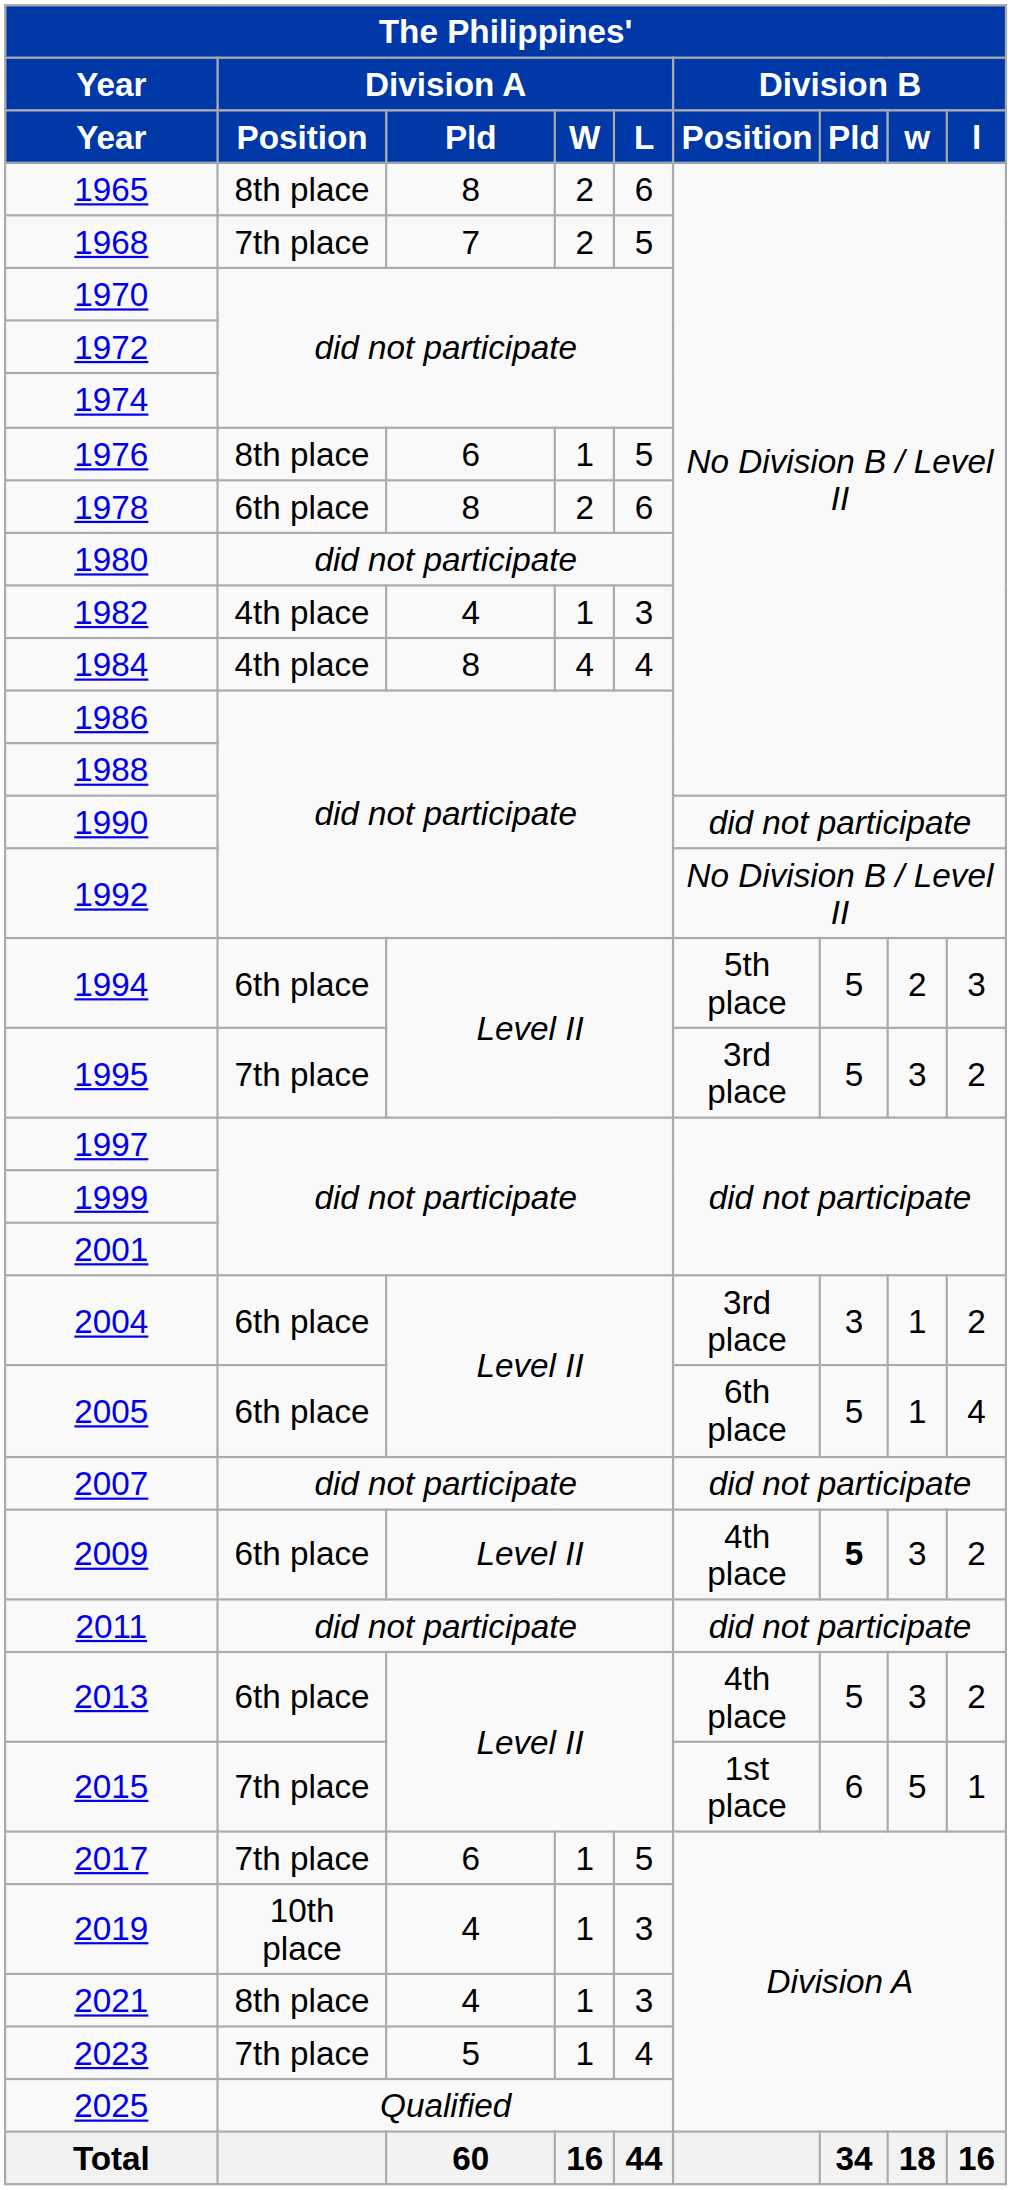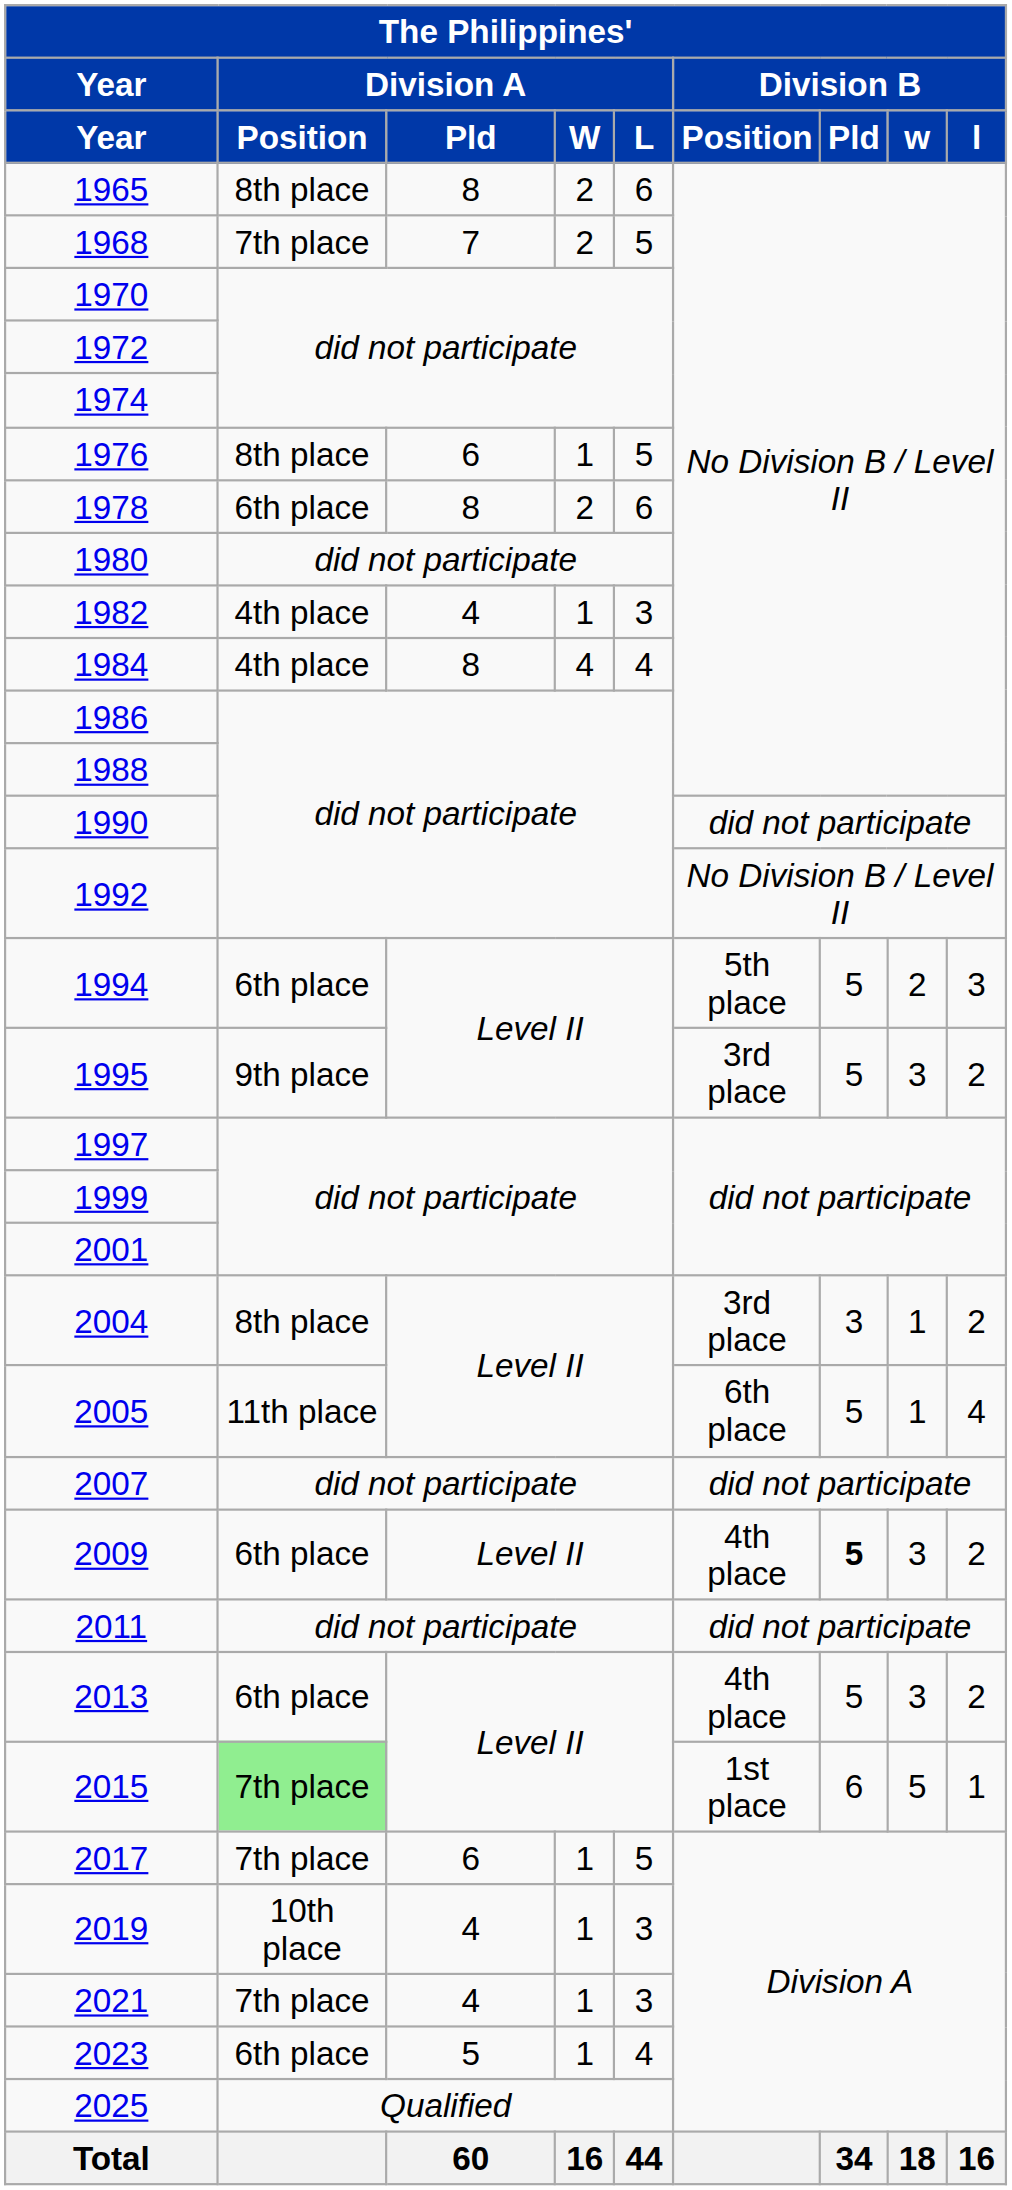1995 | Division A / Position: 7th place -> 9th place
2004 | Division A / Position: 6th place -> 8th place
2005 | Division A / Position: 6th place -> 11th place
2015 | Division A / Position: no background -> lightgreen background
2021 | Division A / Position: 8th place -> 7th place
2023 | Division A / Position: 7th place -> 6th place
